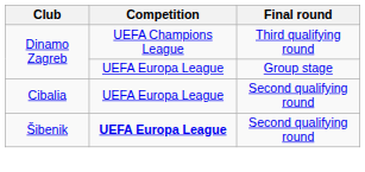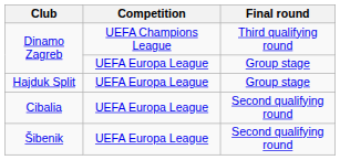+ row: Hajduk Split | UEFA Europa League | Group stage
Šibenik | Competition: bold -> normal
